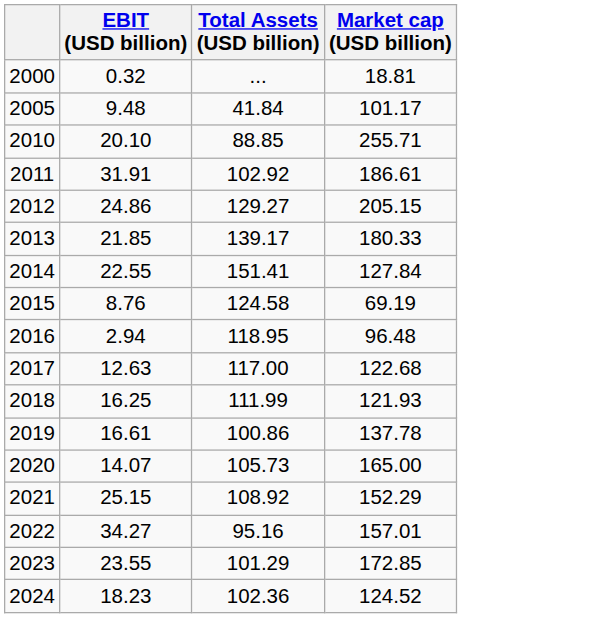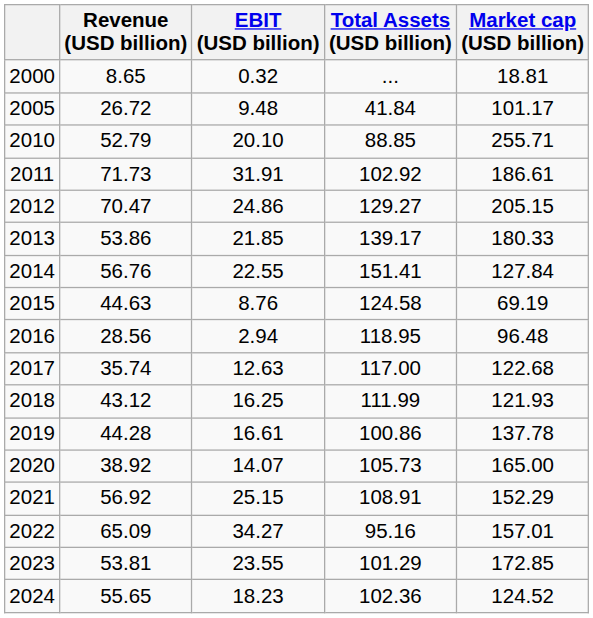+ column: Revenue (USD billion) | 8.65 | 26.72 | 52.79 | 71.73 | 70.47 | 53.86 | 56.76 | 44.63 | 28.56 | 35.74 | 43.12 | 44.28 | 38.92 | 56.92 | 65.09 | 53.81 | 55.65
2021 | Total Assets (USD billion): 108.92 -> 108.91
